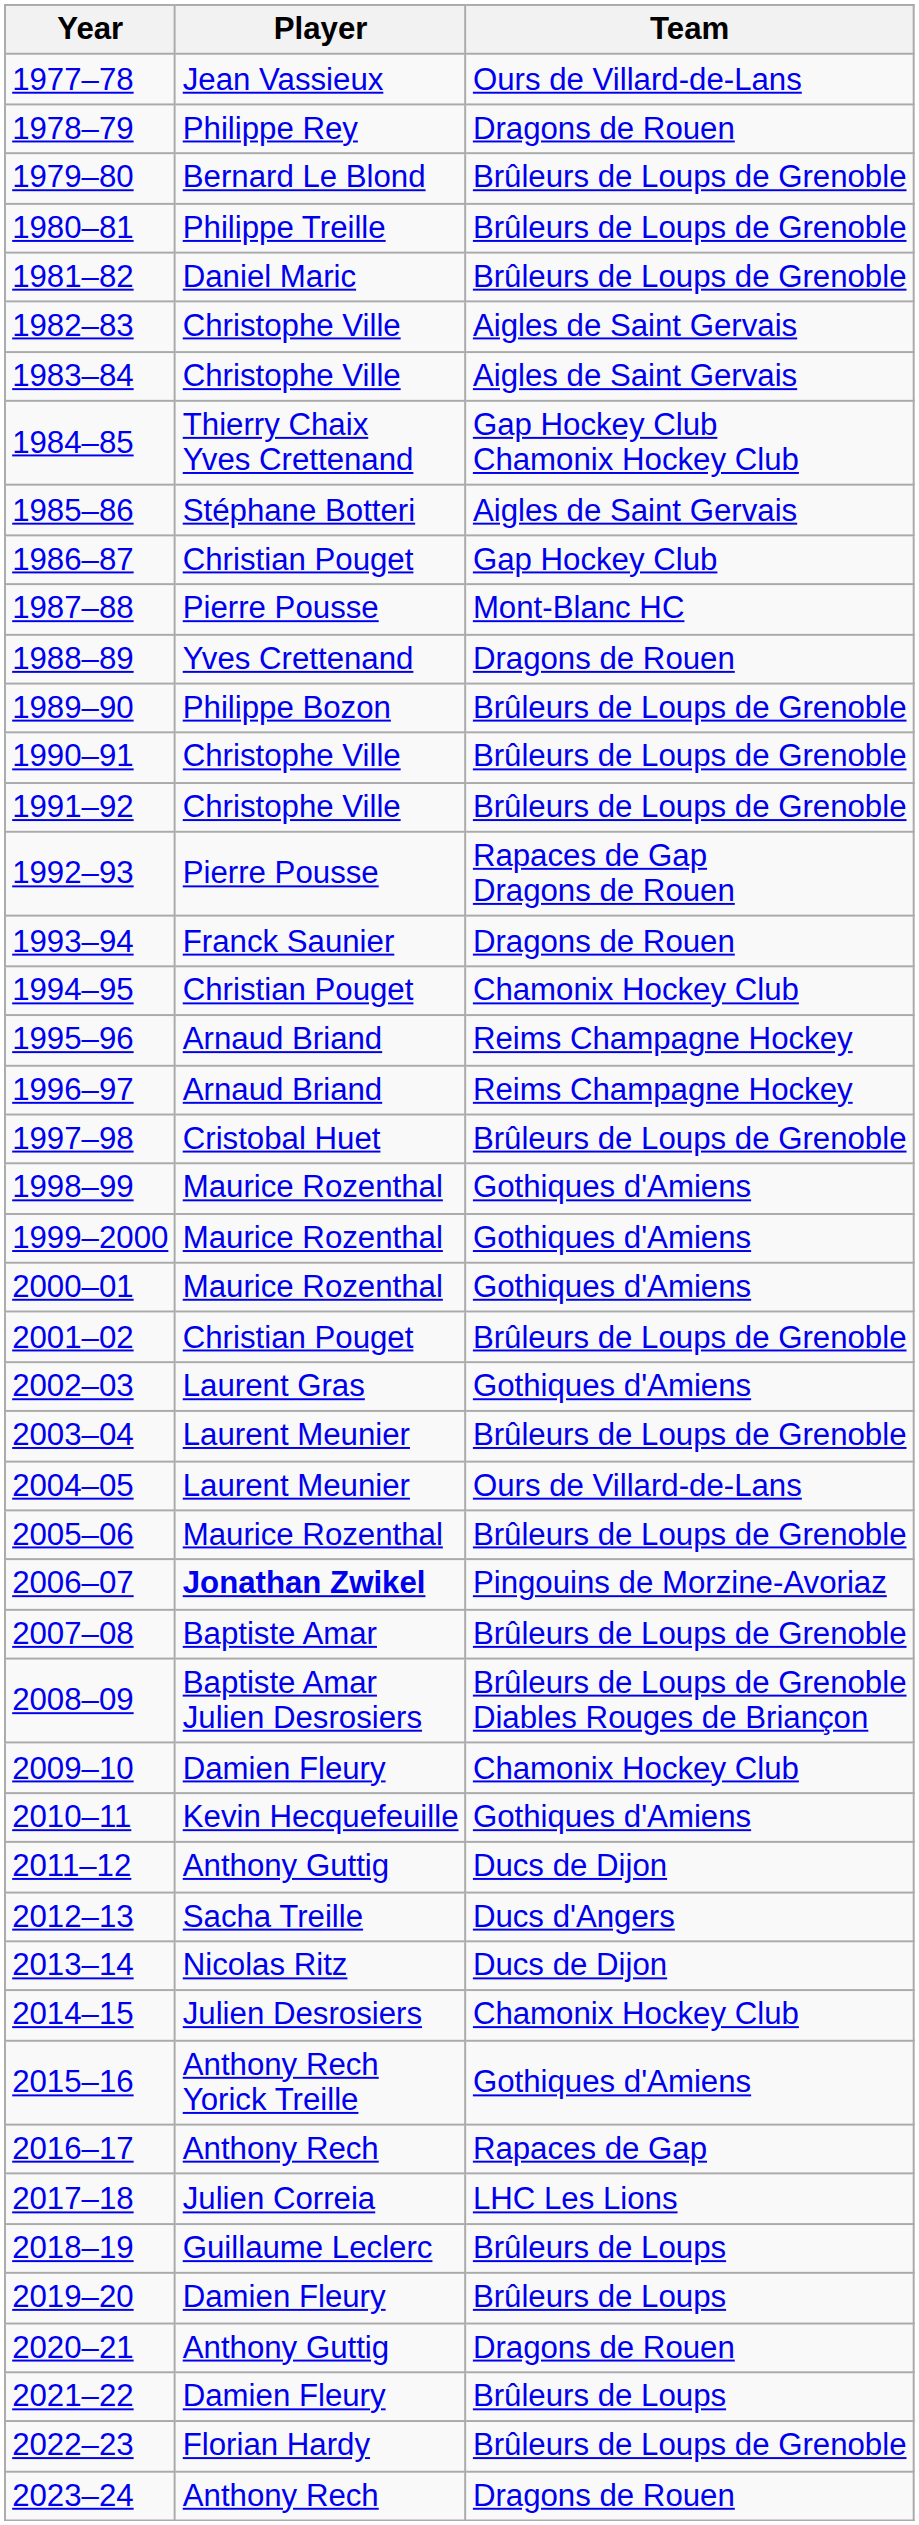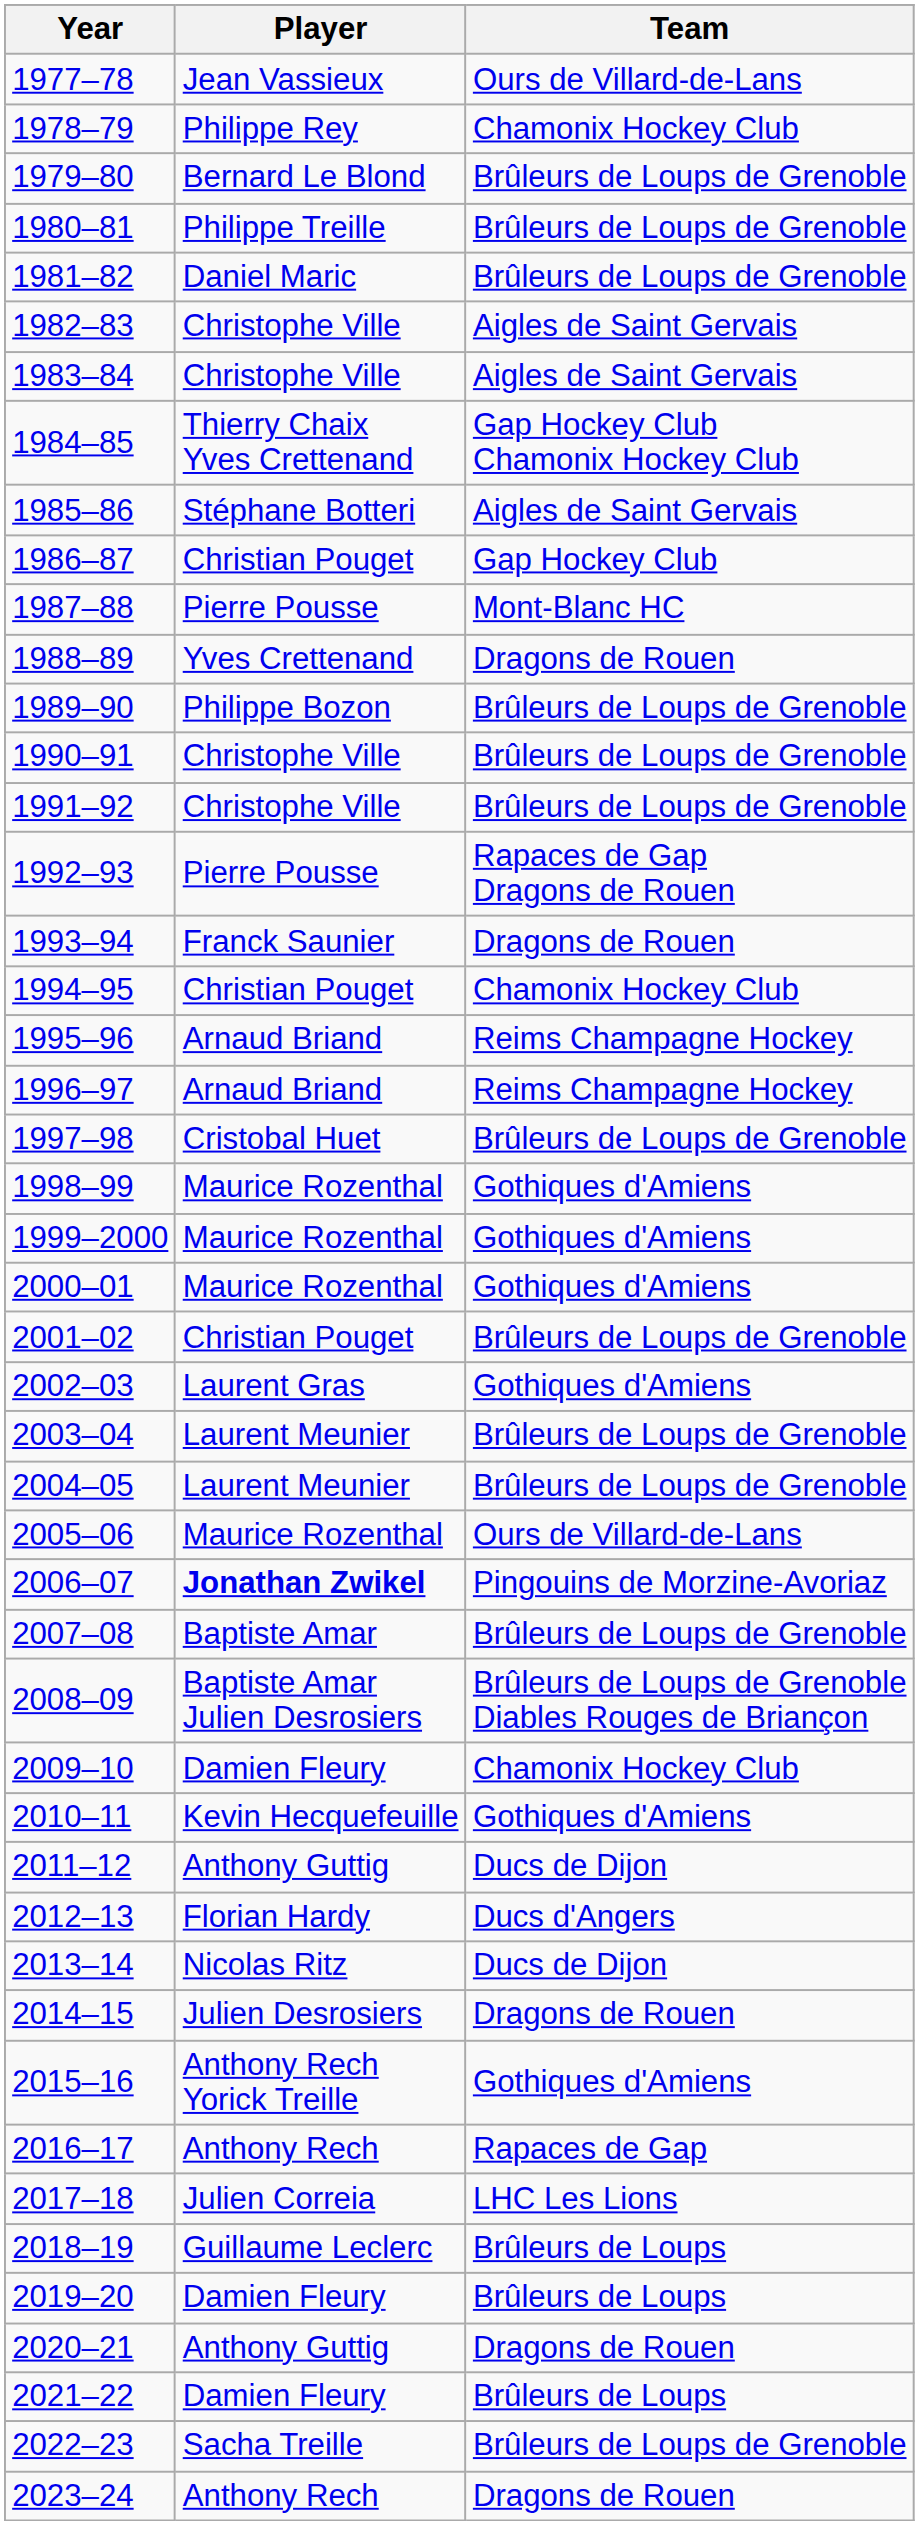1978–79 | Team: Dragons de Rouen -> Chamonix Hockey Club
2004–05 | Team: Ours de Villard-de-Lans -> Brûleurs de Loups de Grenoble
2005–06 | Team: Brûleurs de Loups de Grenoble -> Ours de Villard-de-Lans
2012–13 | Player: Sacha Treille -> Florian Hardy
2014–15 | Team: Chamonix Hockey Club -> Dragons de Rouen
2022–23 | Player: Florian Hardy -> Sacha Treille
